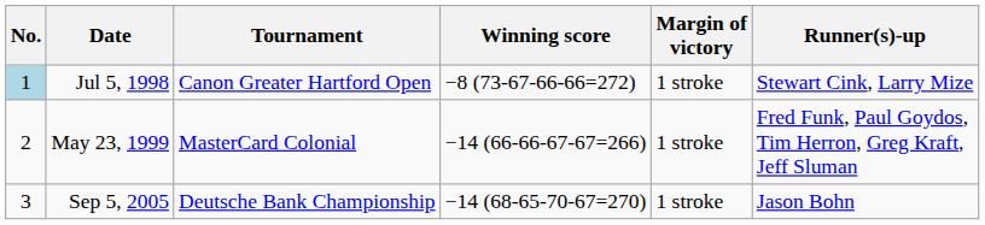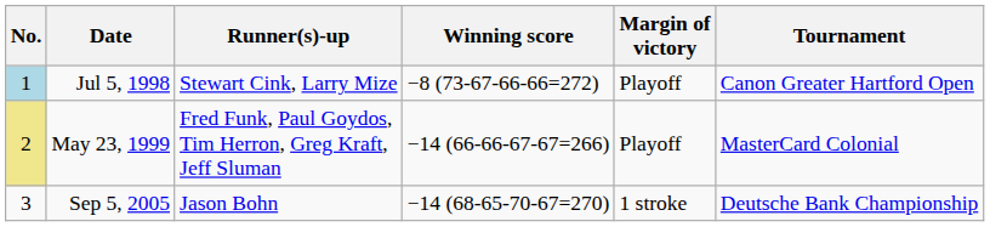columns swapped: Tournament <-> Runner(s)-up
Jul 5, 1998 | Margin of victory: 1 stroke -> Playoff
May 23, 1999 | No.: no background -> khaki background
May 23, 1999 | Margin of victory: 1 stroke -> Playoff
